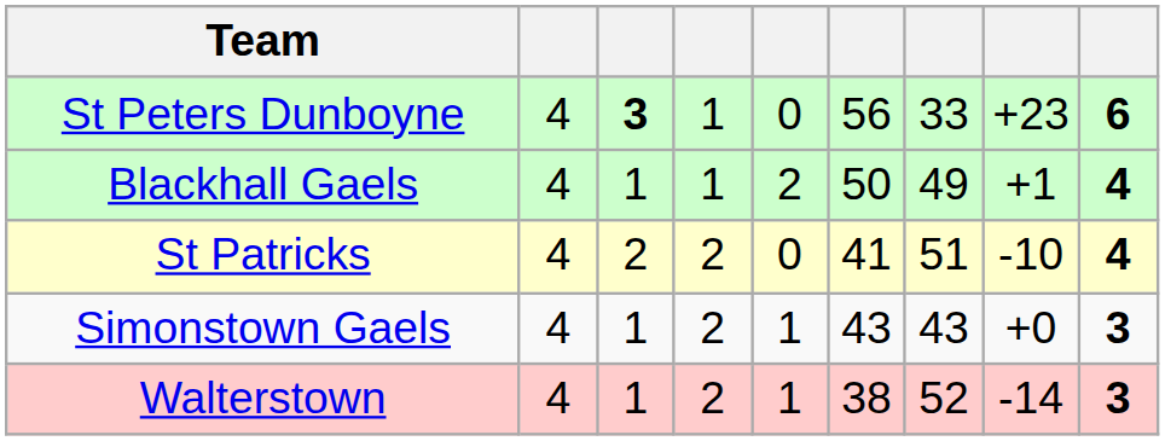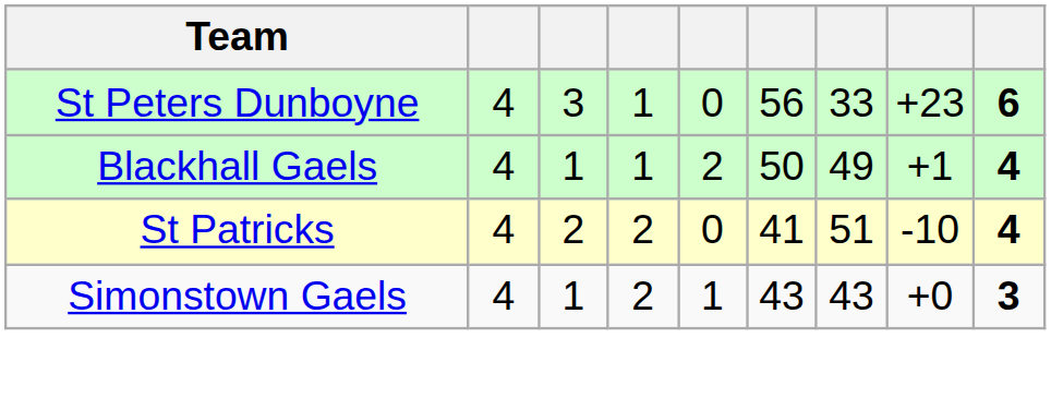St Peters Dunboyne | column 3: bold -> normal
- row: Walterstown | 4 | 1 | 2 | 1 | 38 | 52 | -14 | 3
